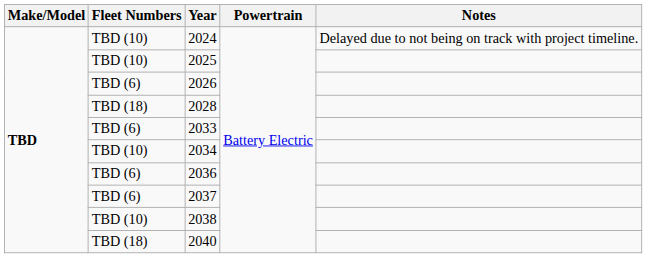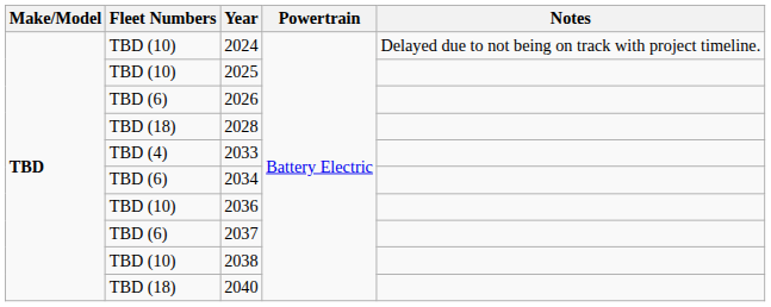2033 | Fleet Numbers: TBD (6) -> TBD (4)
2034 | Fleet Numbers: TBD (10) -> TBD (6)
2036 | Fleet Numbers: TBD (6) -> TBD (10)
